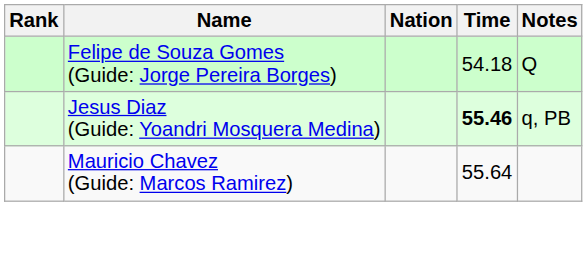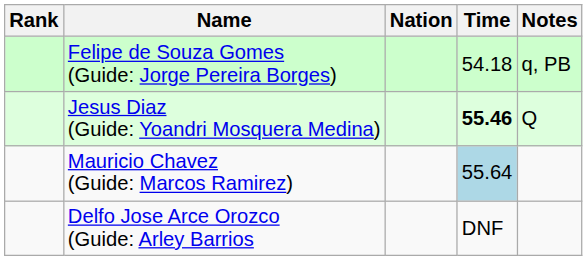Felipe de Souza Gomes (Guide: Jorge Pereira Borges) | Notes: Q -> q, PB
Jesus Diaz (Guide: Yoandri Mosquera Medina) | Notes: q, PB -> Q
Mauricio Chavez (Guide: Marcos Ramirez) | Time: no background -> lightblue background
+ row: Delfo Jose Arce Orozco (Guide: Arley Barrios | DNF
